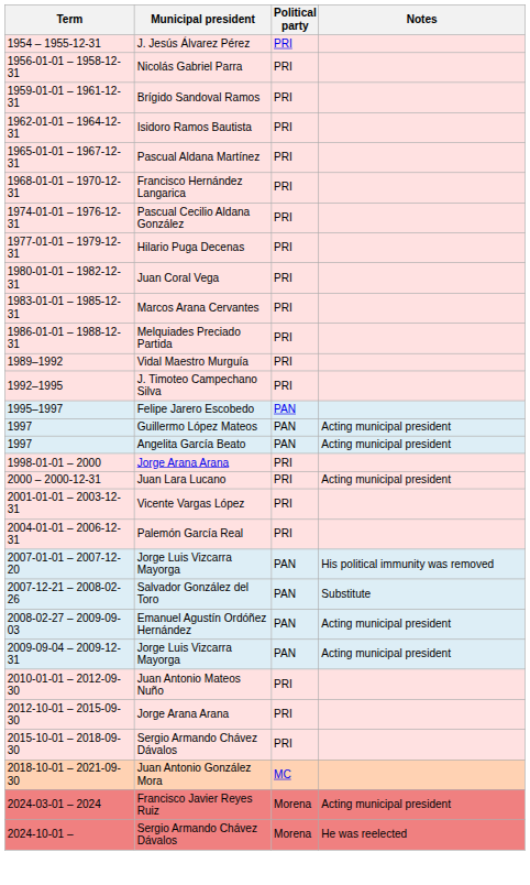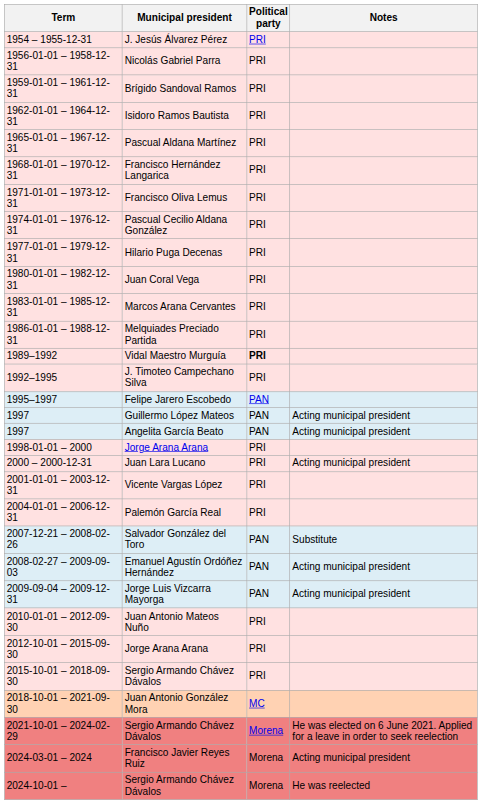+ row: 1971-01-01 – 1973-12-31 | Francisco Oliva Lemus | PRI
1989–1992 | Political party: normal -> bold
- row: 2007-01-01 – 2007-12-20 | Jorge Luis Vizcarra Mayorga | PAN | His political immunity was removed
+ row: 2021-10-01 – 2024-02-29 | Sergio Armando Chávez Dávalos | Morena | He was elected on 6 June 2021. Applied for a leave in order to seek reelection
